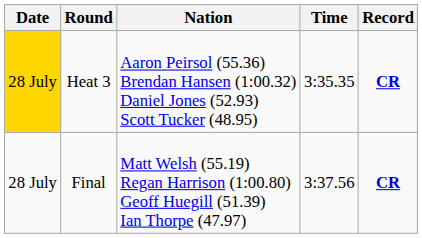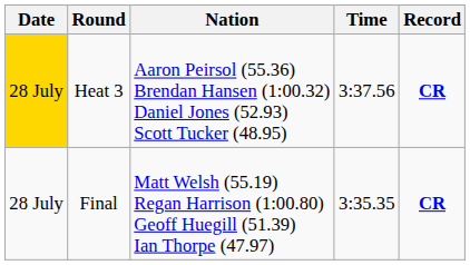Heat 3 | Time: 3:35.35 -> 3:37.56
Final | Time: 3:37.56 -> 3:35.35
